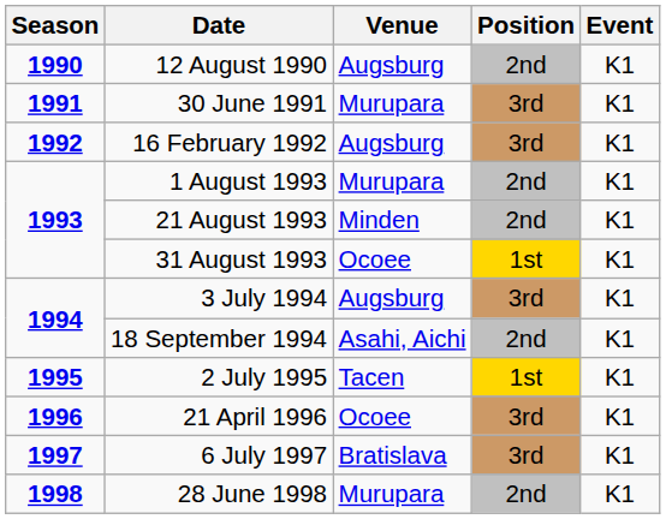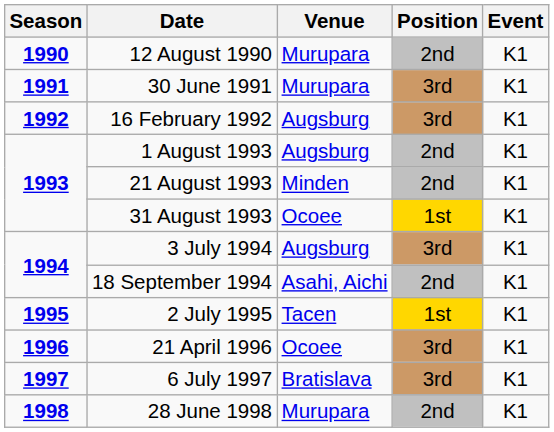12 August 1990 | Venue: Augsburg -> Murupara
1 August 1993 | Venue: Murupara -> Augsburg
